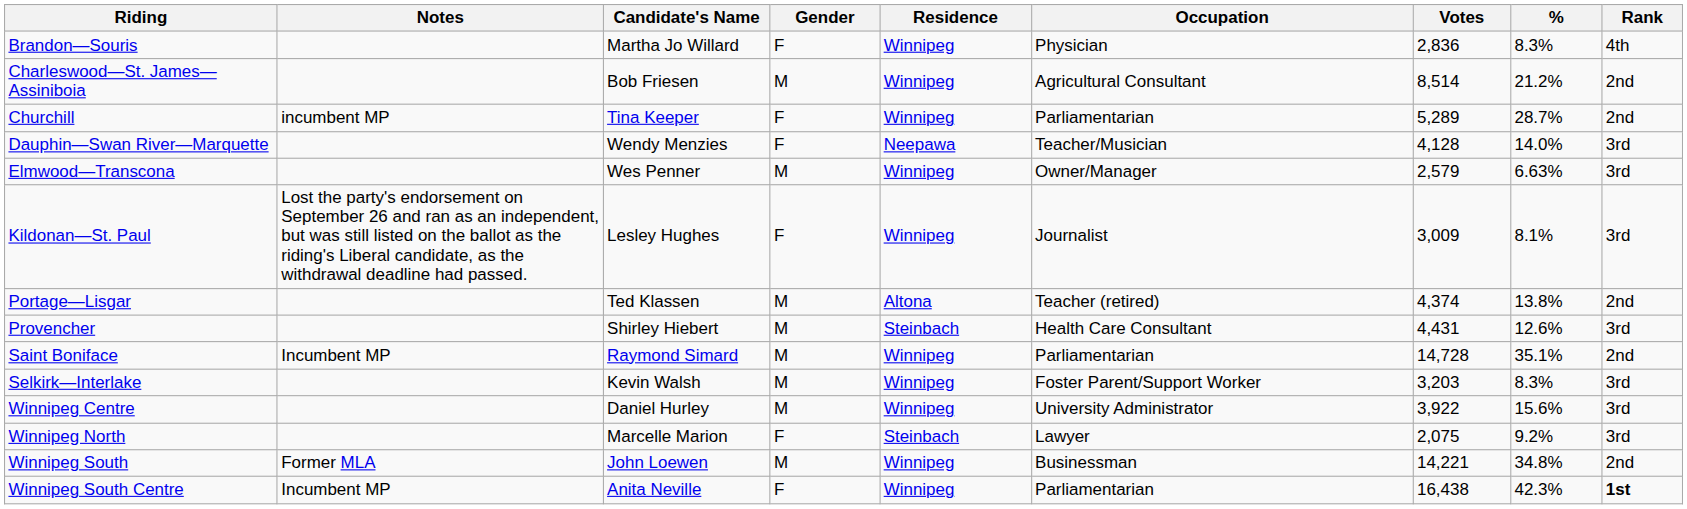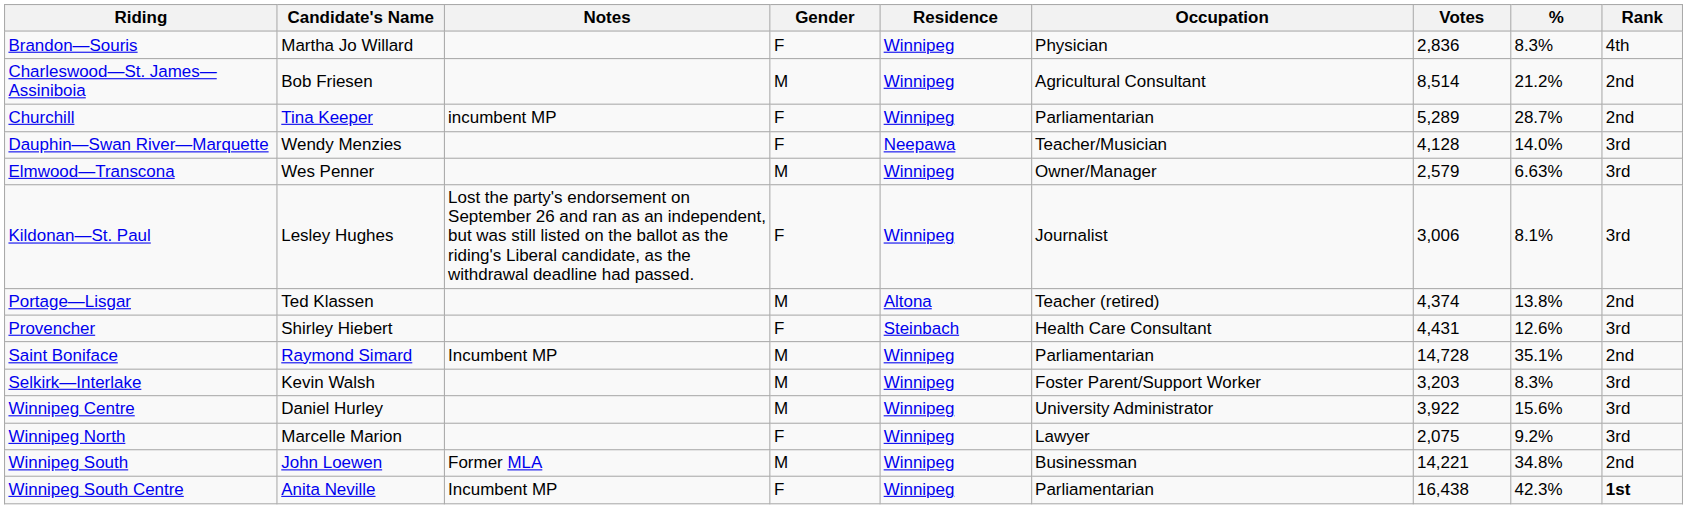columns swapped: Candidate's Name <-> Notes
Kildonan—St. Paul | Votes: 3,009 -> 3,006
Provencher | Gender: M -> F
Winnipeg North | Residence: Steinbach -> Winnipeg
